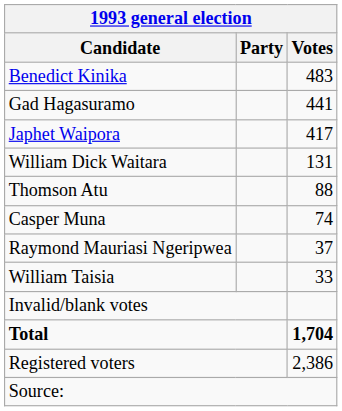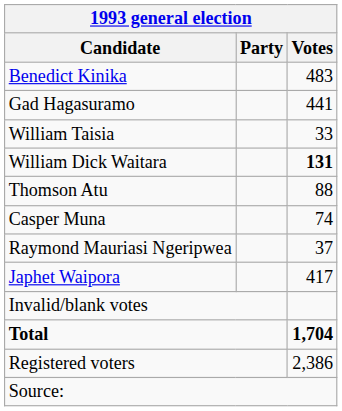rows swapped: Japhet Waipora <-> William Taisia
William Dick Waitara | Votes: normal -> bold
